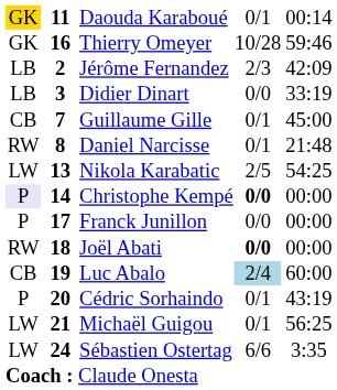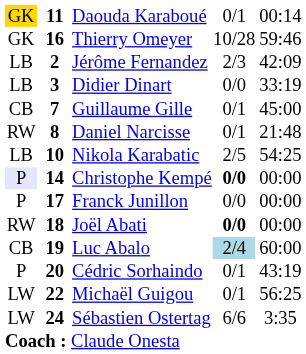Nikola Karabatic | column 1: LW -> LB
Nikola Karabatic | column 2: 13 -> 10
Michaël Guigou | column 2: 21 -> 22
